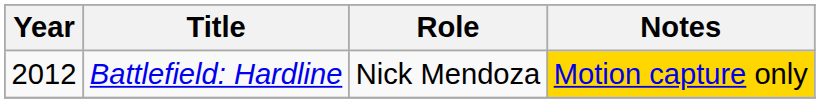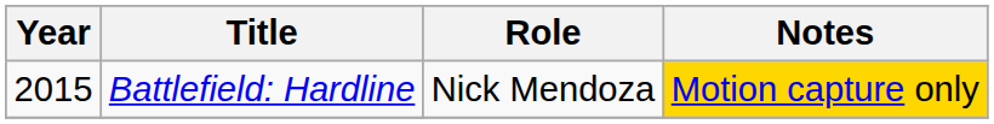Battlefield: Hardline | Year: 2012 -> 2015
